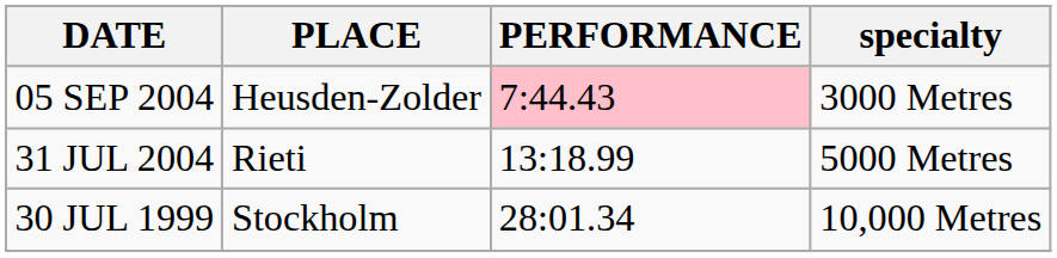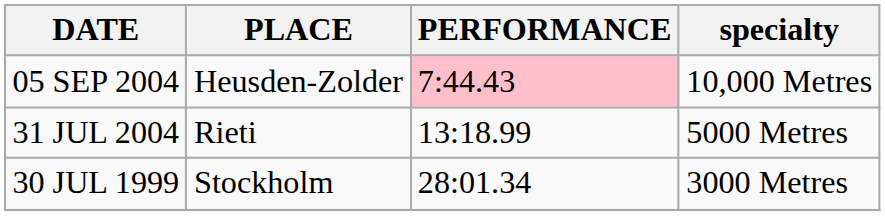05 SEP 2004 | specialty: 3000 Metres -> 10,000 Metres
30 JUL 1999 | specialty: 10,000 Metres -> 3000 Metres
